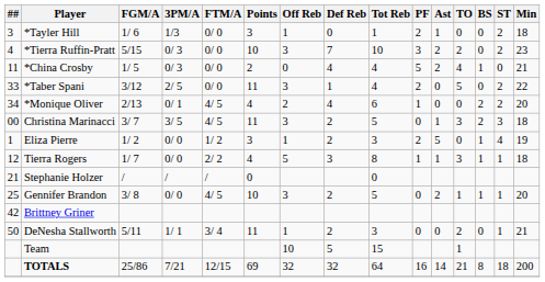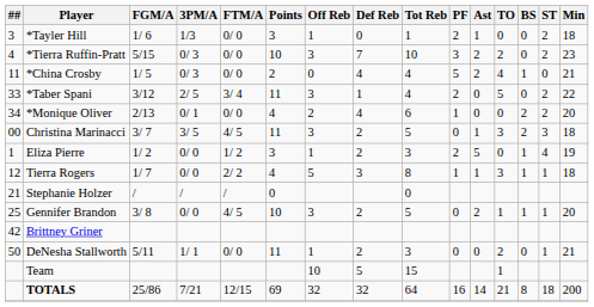*Taber Spani | FTM/A: 0/ 0 -> 3/ 4
*Monique Oliver | FTM/A: 4/ 5 -> 0/ 0
DeNesha Stallworth | FTM/A: 3/ 4 -> 0/ 0
